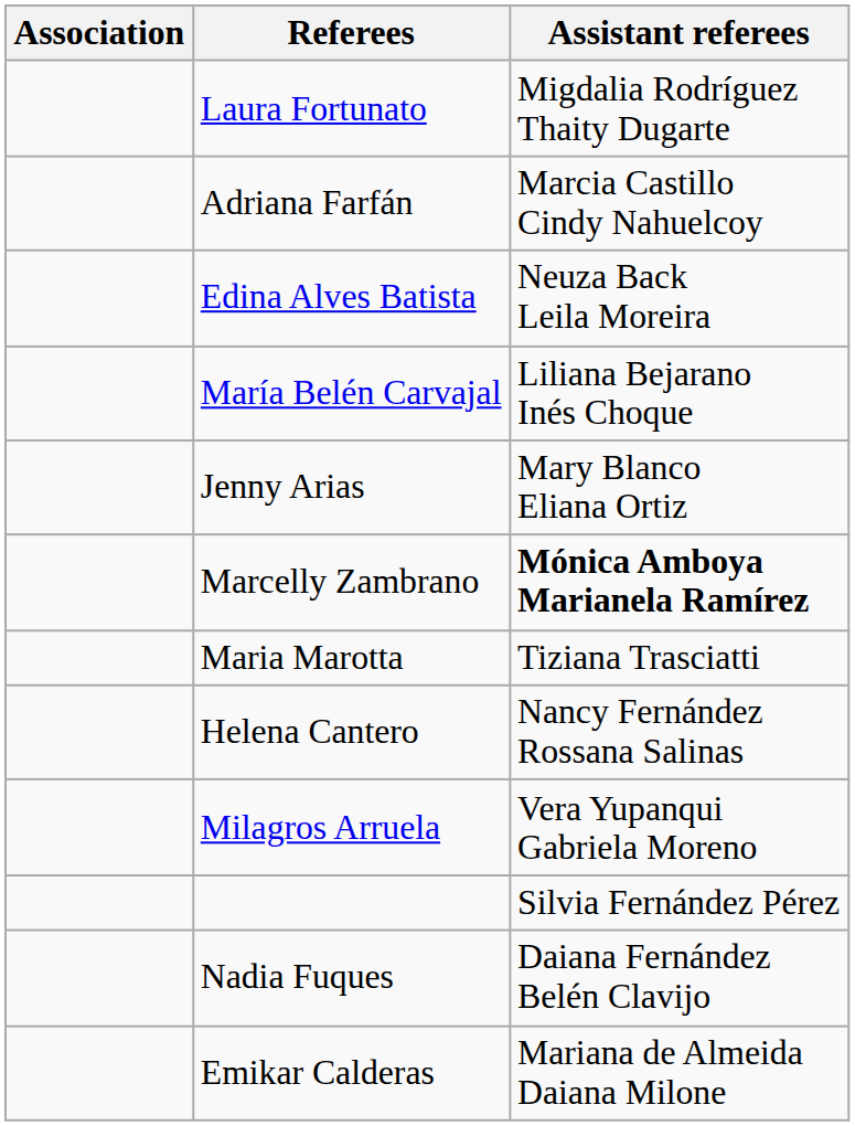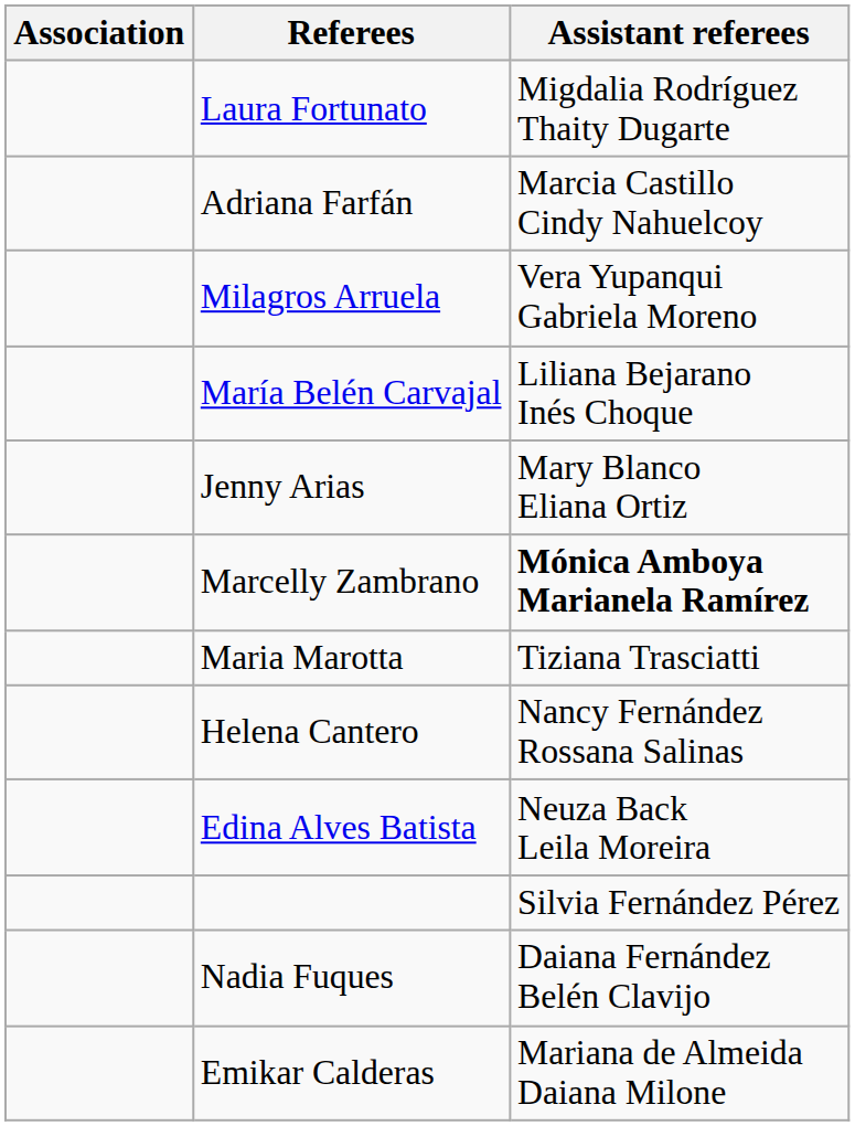rows swapped: Edina Alves Batista <-> Milagros Arruela
